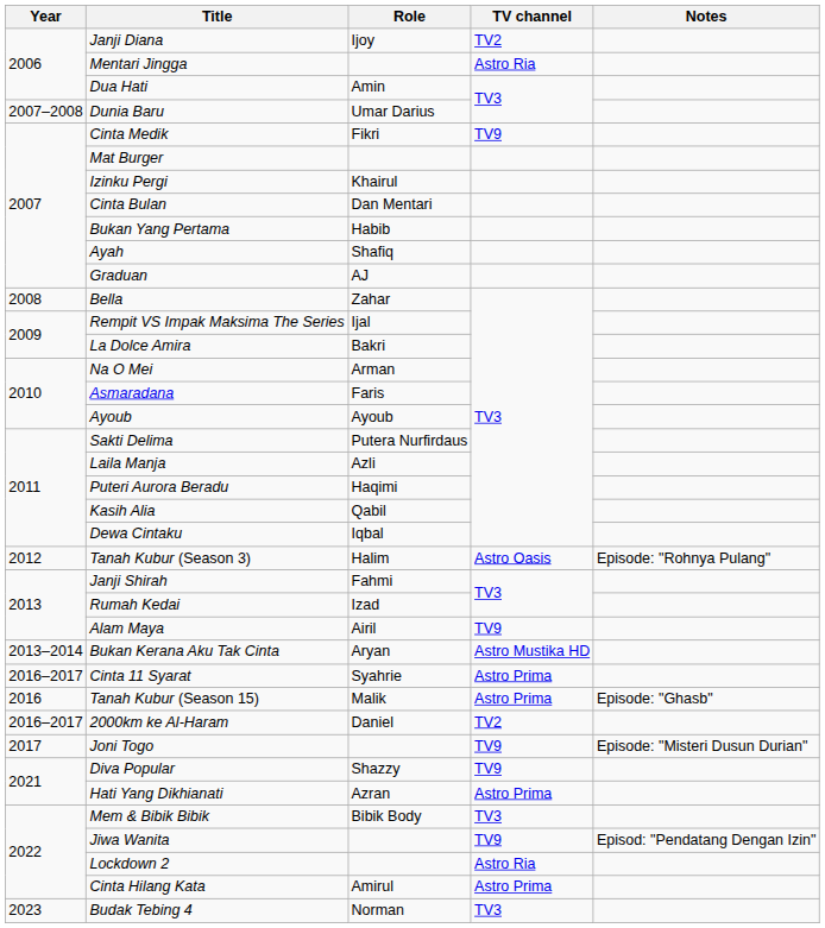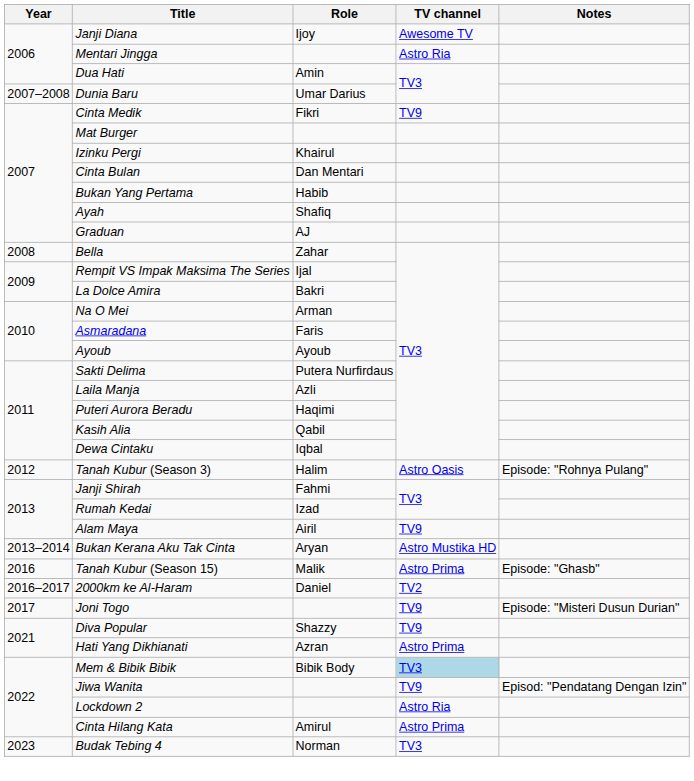Janji Diana | TV channel: TV2 -> Awesome TV
- row: 2016–2017 | Cinta 11 Syarat | Syahrie | Astro Prima
Mem & Bibik Bibik | TV channel: no background -> lightblue background
